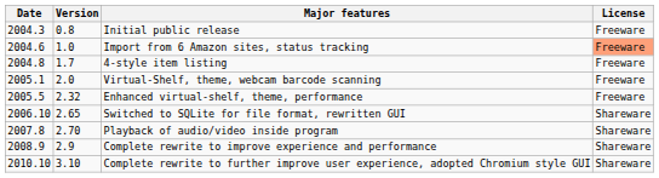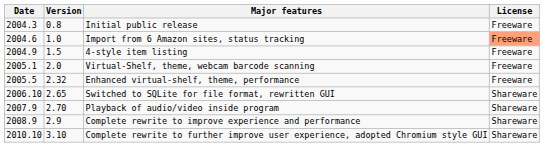4-style item listing | Date: 2004.8 -> 2004.9
4-style item listing | Version: 1.7 -> 1.5
Playback of audio/video inside program | Date: 2007.8 -> 2007.9
